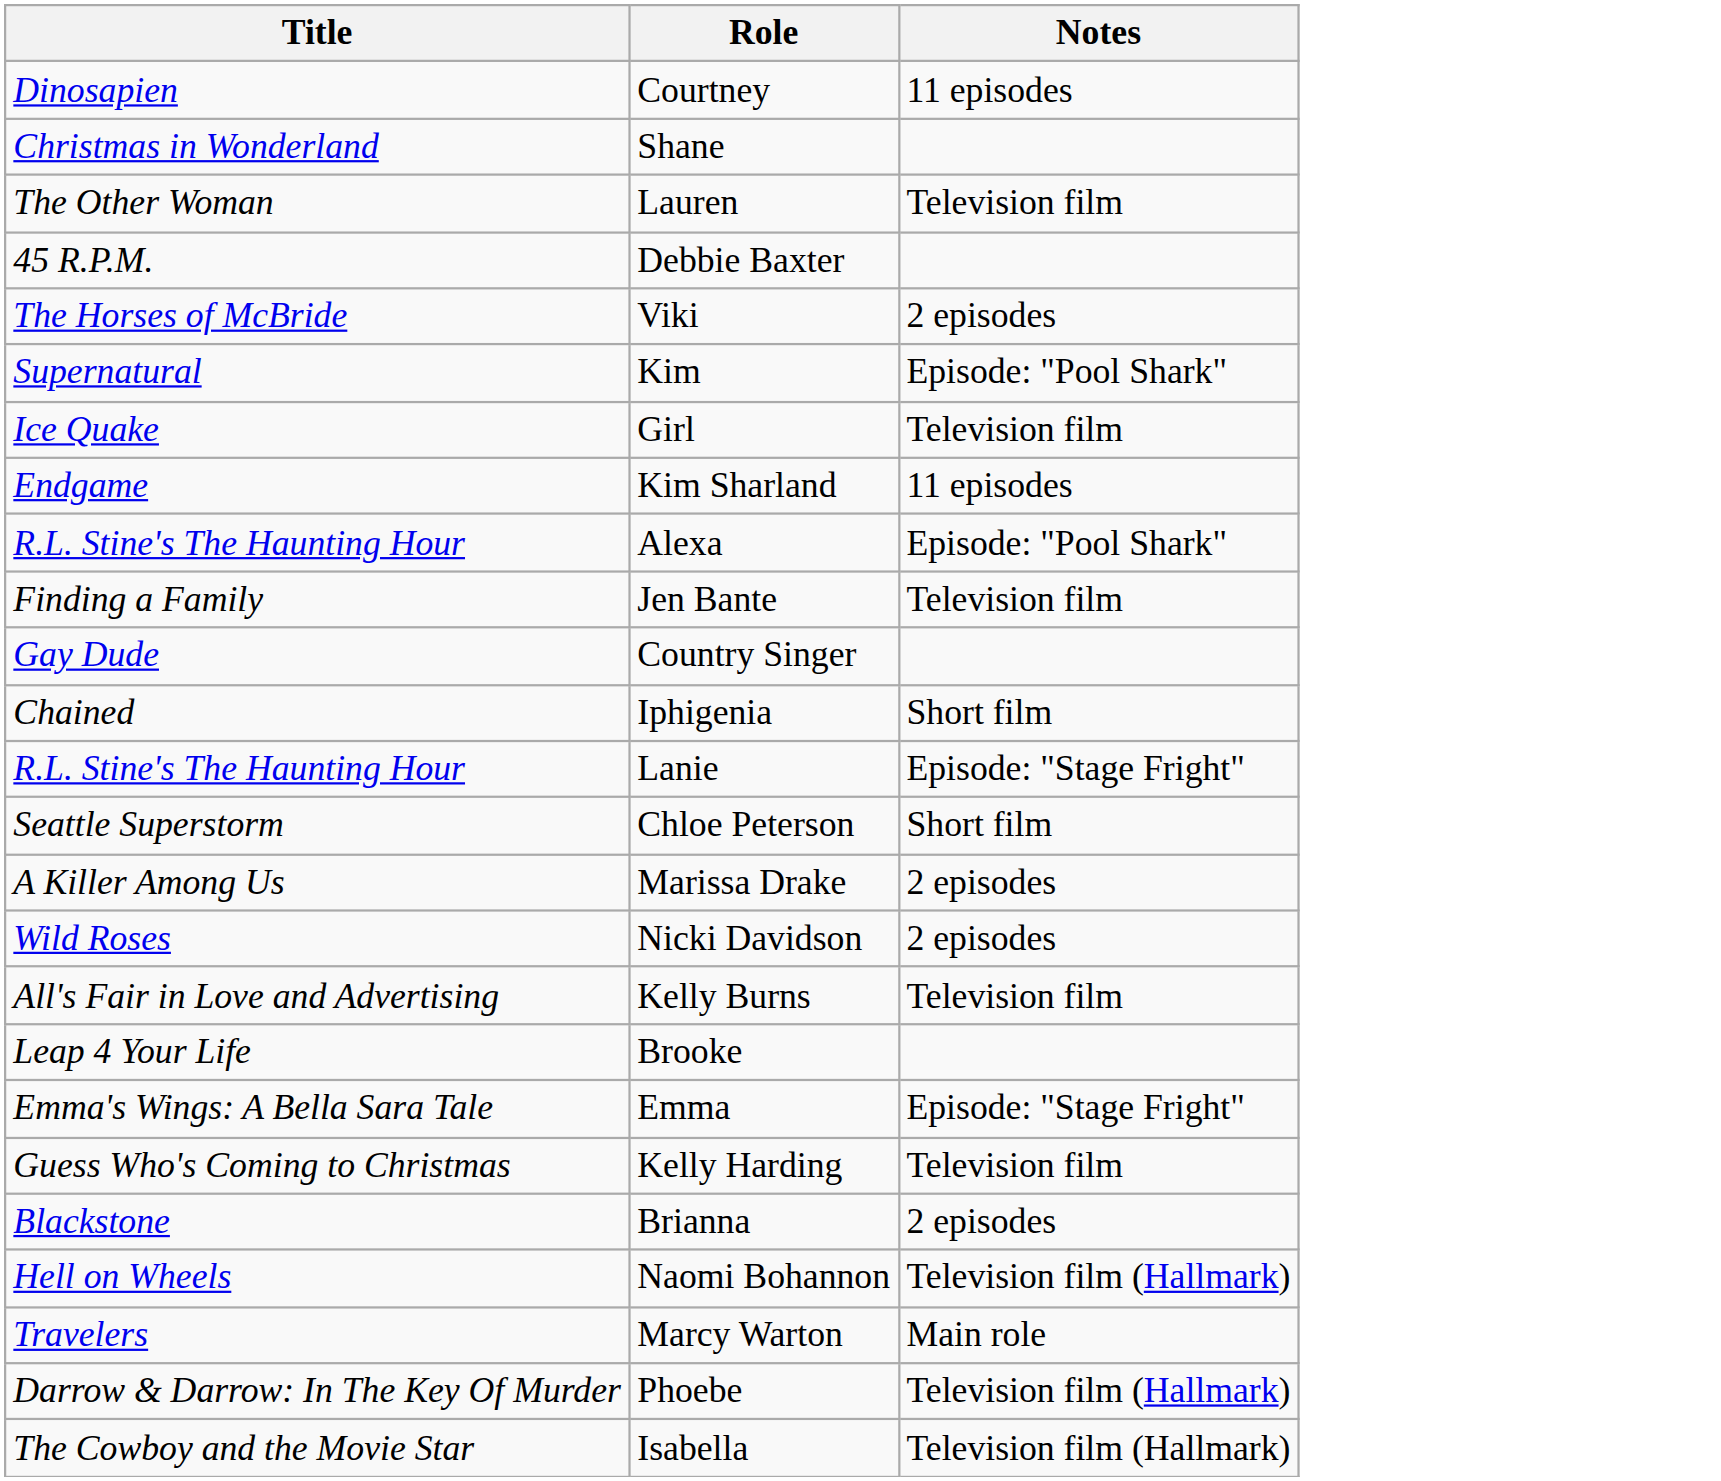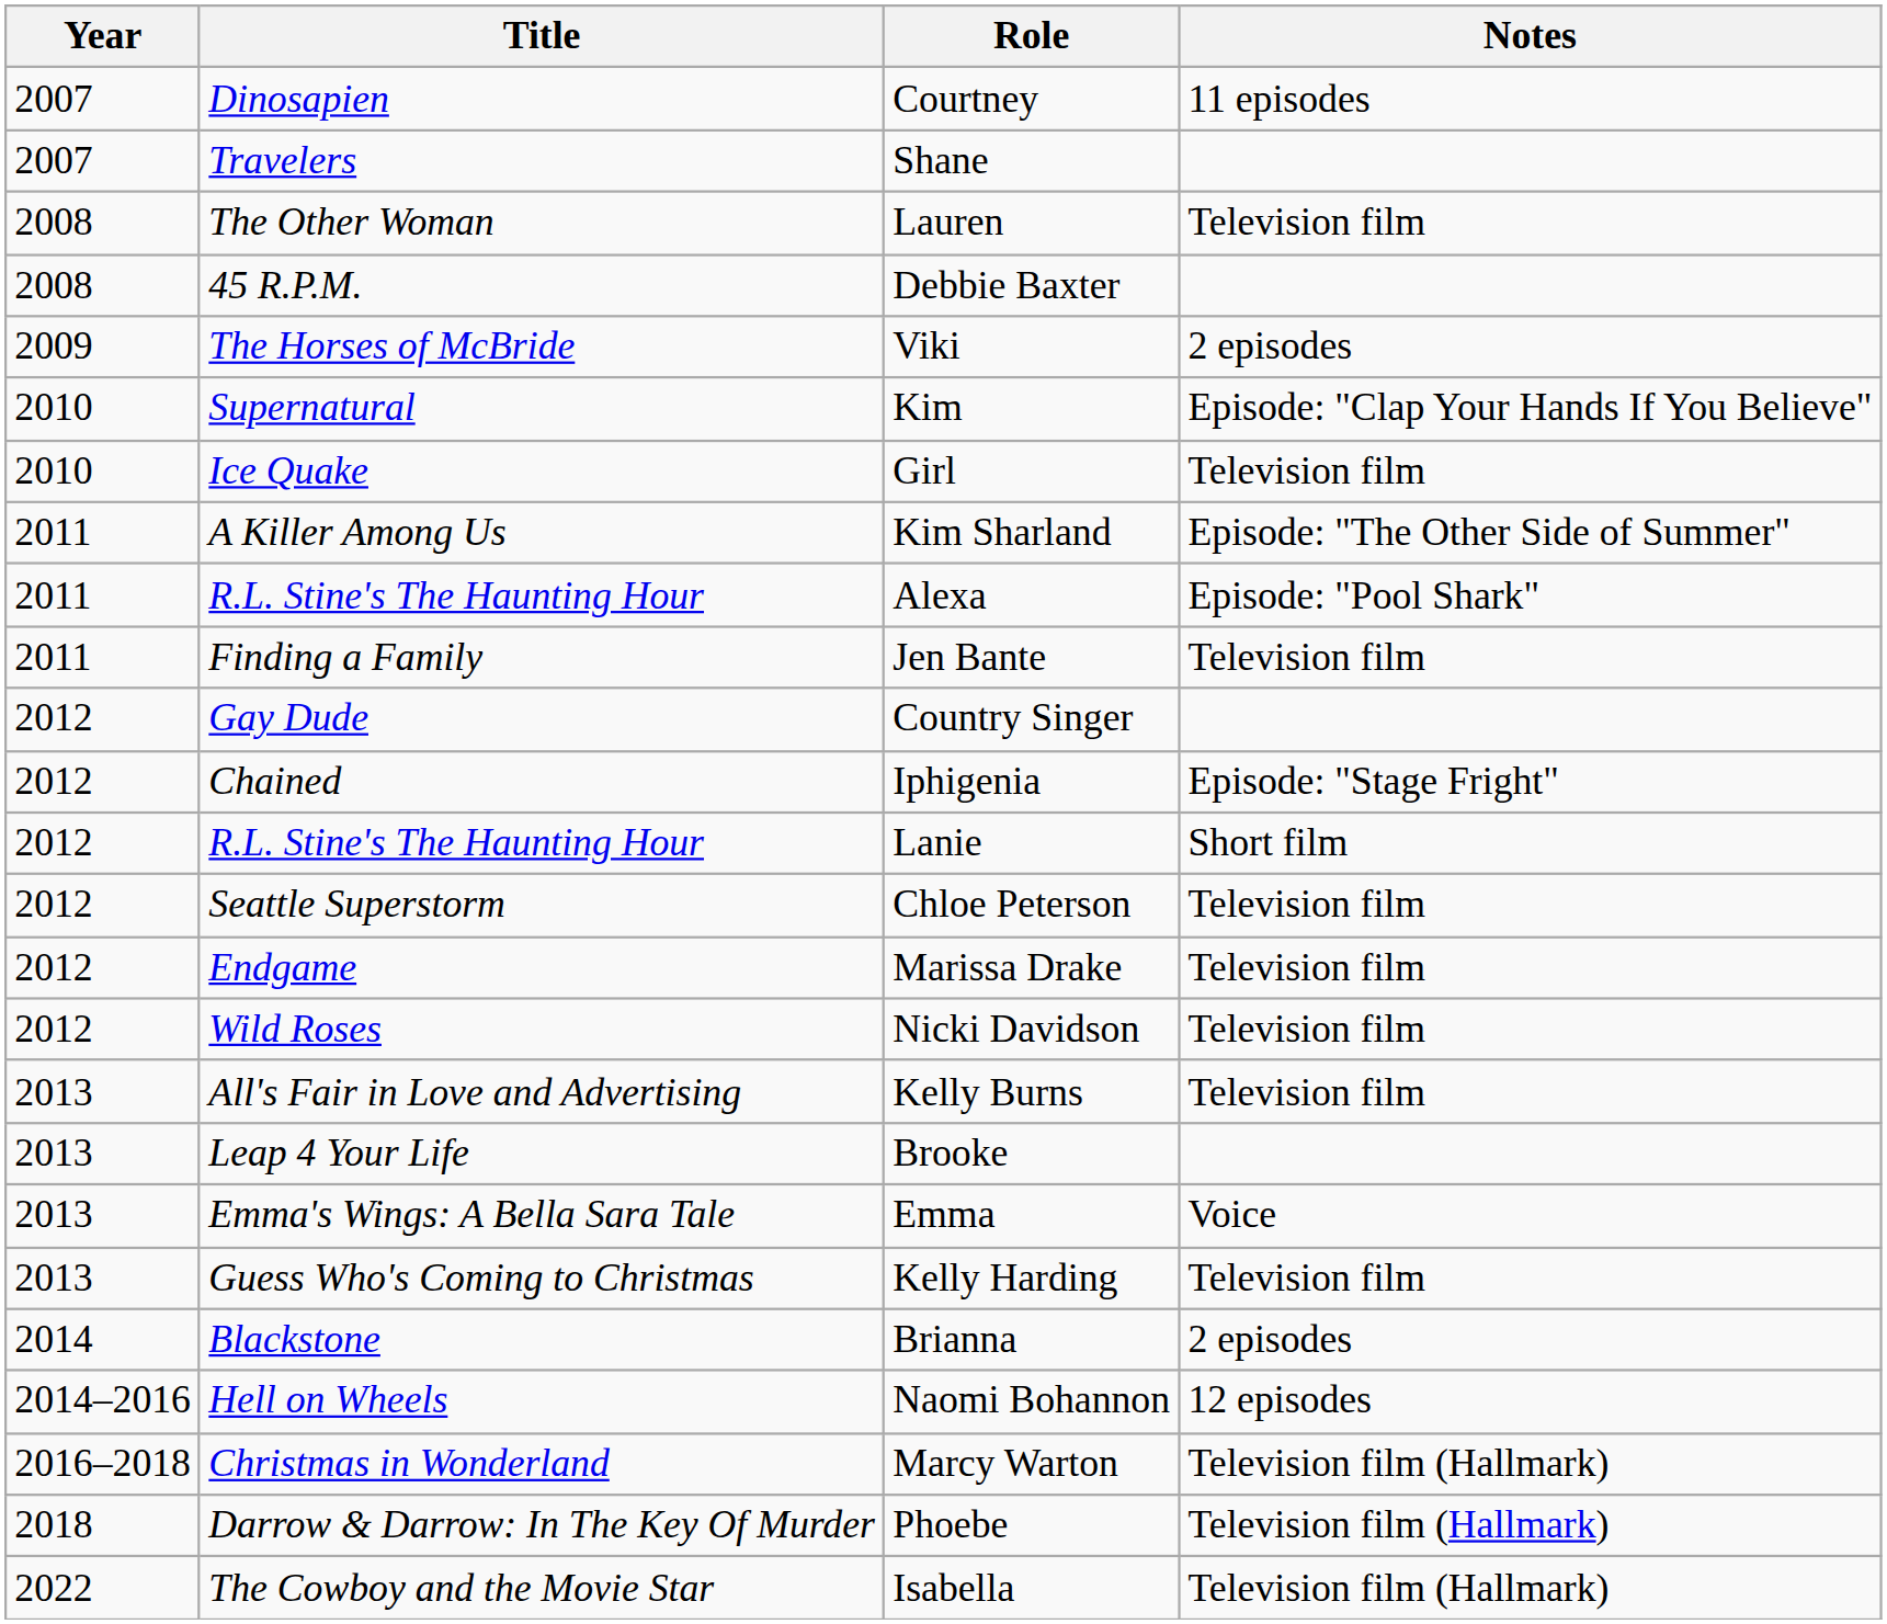+ column: Year | 2007 | 2007 | 2008 | 2008 | 2009 | 2010 | 2010 | 2011 | 2011 | 2011 | 2012 | 2012 | 2012 | 2012 | 2012 | 2012 | 2013 | 2013 | 2013 | 2013 | 2014 | 2014–2016 | 2016–2018 | 2018 | 2022
Shane | Title: Christmas in Wonderland -> Travelers
Kim | Notes: Episode: "Pool Shark" -> Episode: "Clap Your Hands If You Believe"
Kim Sharland | Title: Endgame -> A Killer Among Us
Kim Sharland | Notes: 11 episodes -> Episode: "The Other Side of Summer"
Iphigenia | Notes: Short film -> Episode: "Stage Fright"
Lanie | Notes: Episode: "Stage Fright" -> Short film
Chloe Peterson | Notes: Short film -> Television film
Marissa Drake | Title: A Killer Among Us -> Endgame
Marissa Drake | Notes: 2 episodes -> Television film
Nicki Davidson | Notes: 2 episodes -> Television film
Emma | Notes: Episode: "Stage Fright" -> Voice
Naomi Bohannon | Notes: Television film (Hallmark) -> 12 episodes
Marcy Warton | Title: Travelers -> Christmas in Wonderland
Marcy Warton | Notes: Main role -> Television film (Hallmark)
